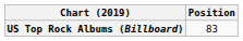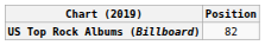US Top Rock Albums (Billboard) | Position: 83 -> 82
